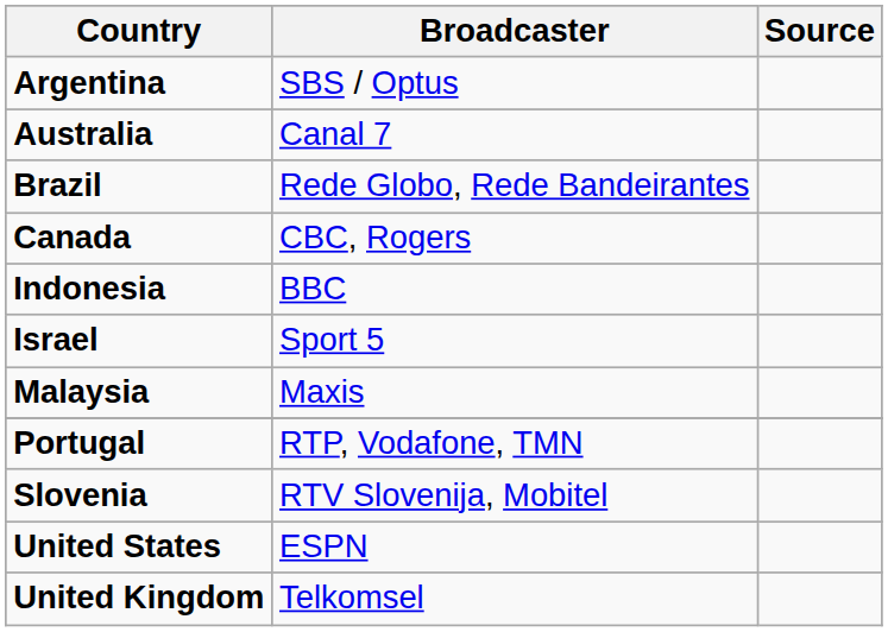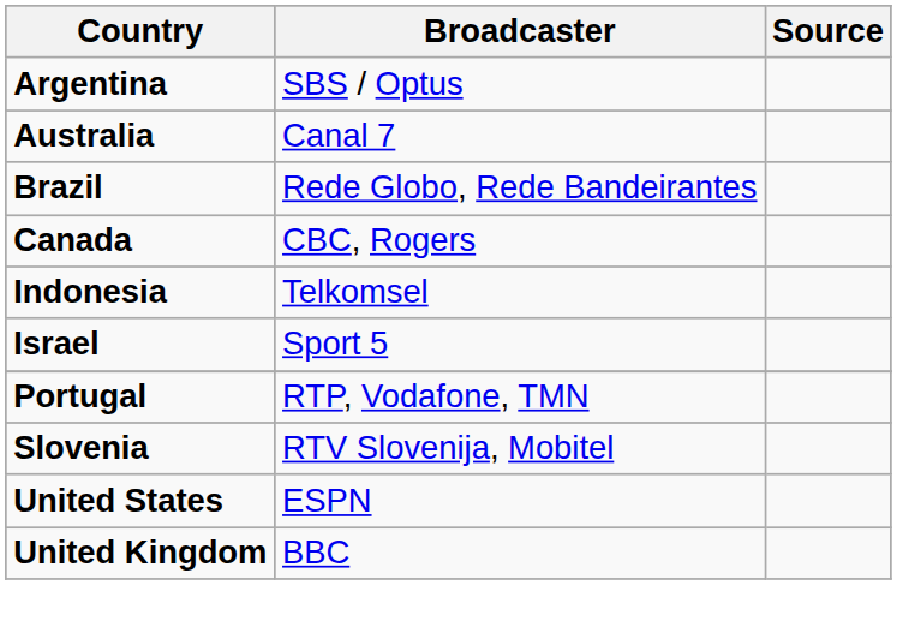Indonesia | Broadcaster: BBC -> Telkomsel
- row: Malaysia | Maxis
United Kingdom | Broadcaster: Telkomsel -> BBC
